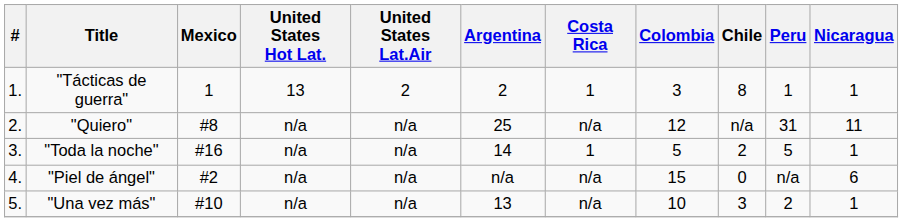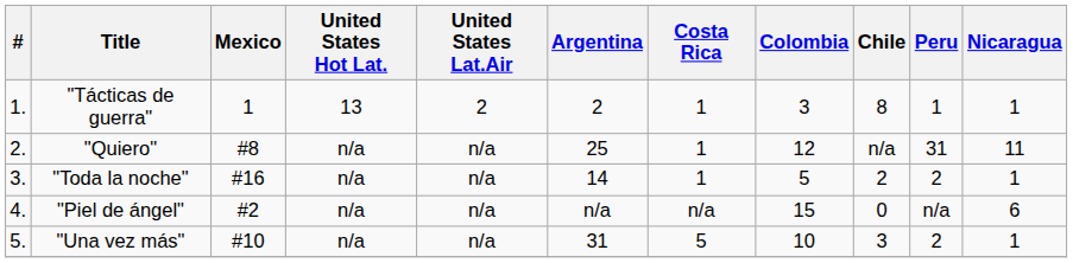"Quiero" | Costa Rica: n/a -> 1
"Toda la noche" | Peru: 5 -> 2
"Una vez más" | Argentina: 13 -> 31
"Una vez más" | Costa Rica: n/a -> 5
